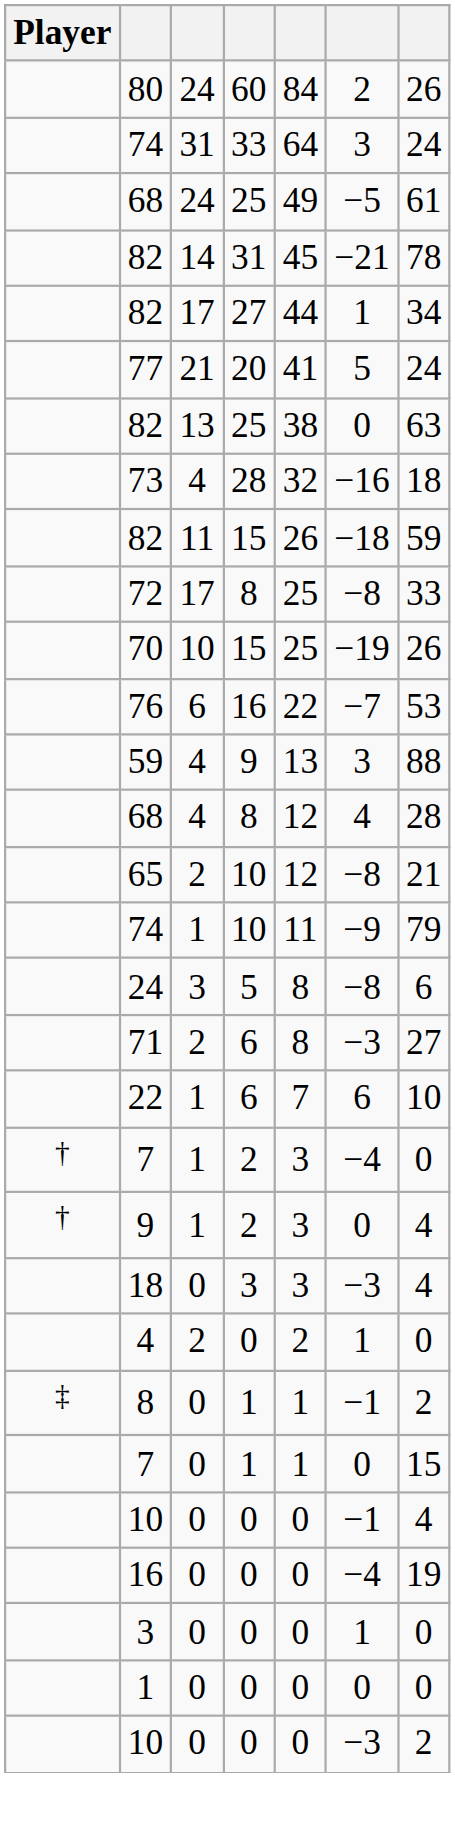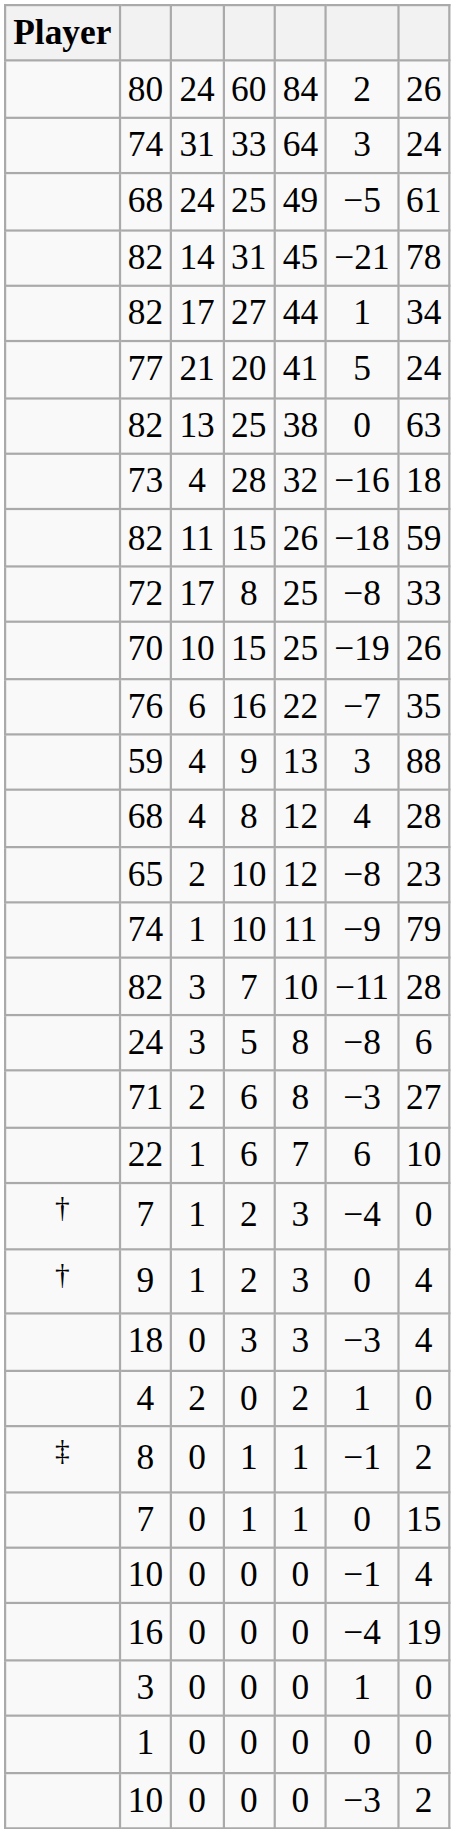76 | column 7: 53 -> 35
65 | column 7: 21 -> 23
+ row: 82 | 3 | 7 | 10 | −11 | 28
